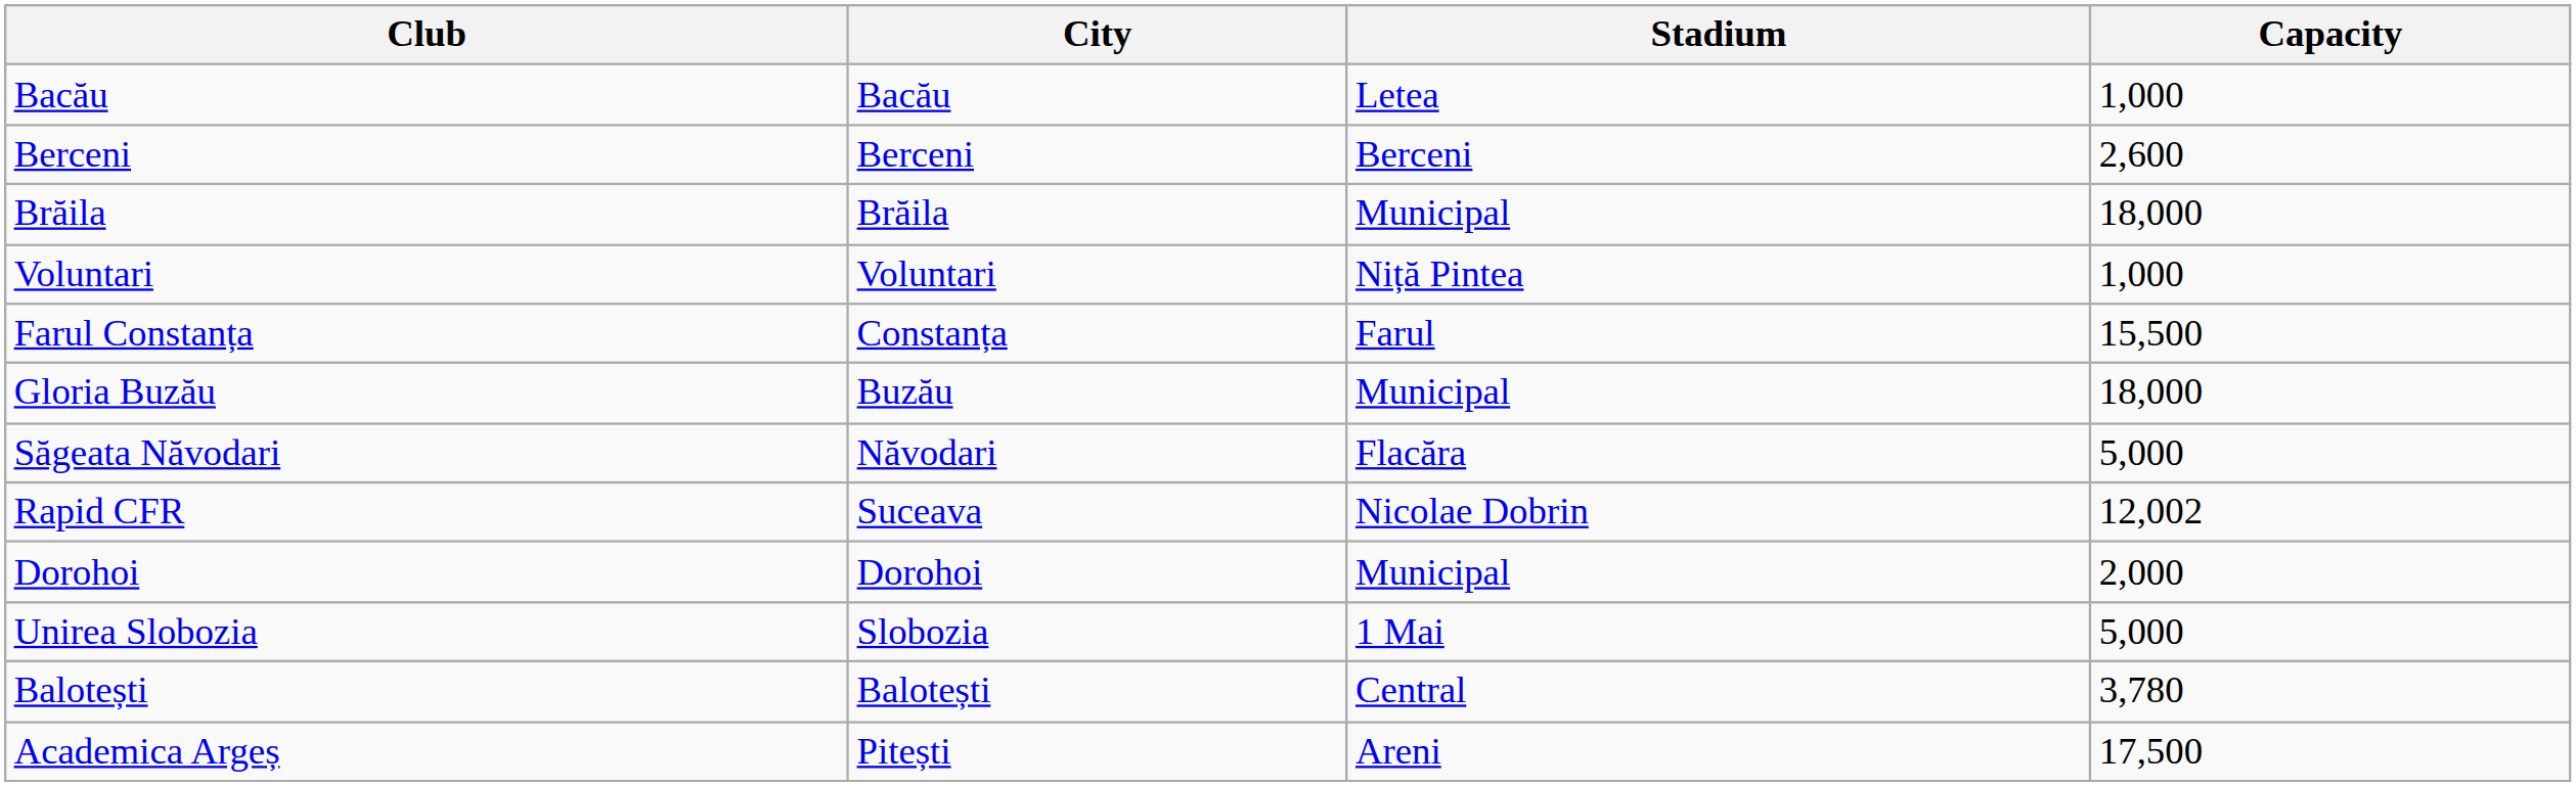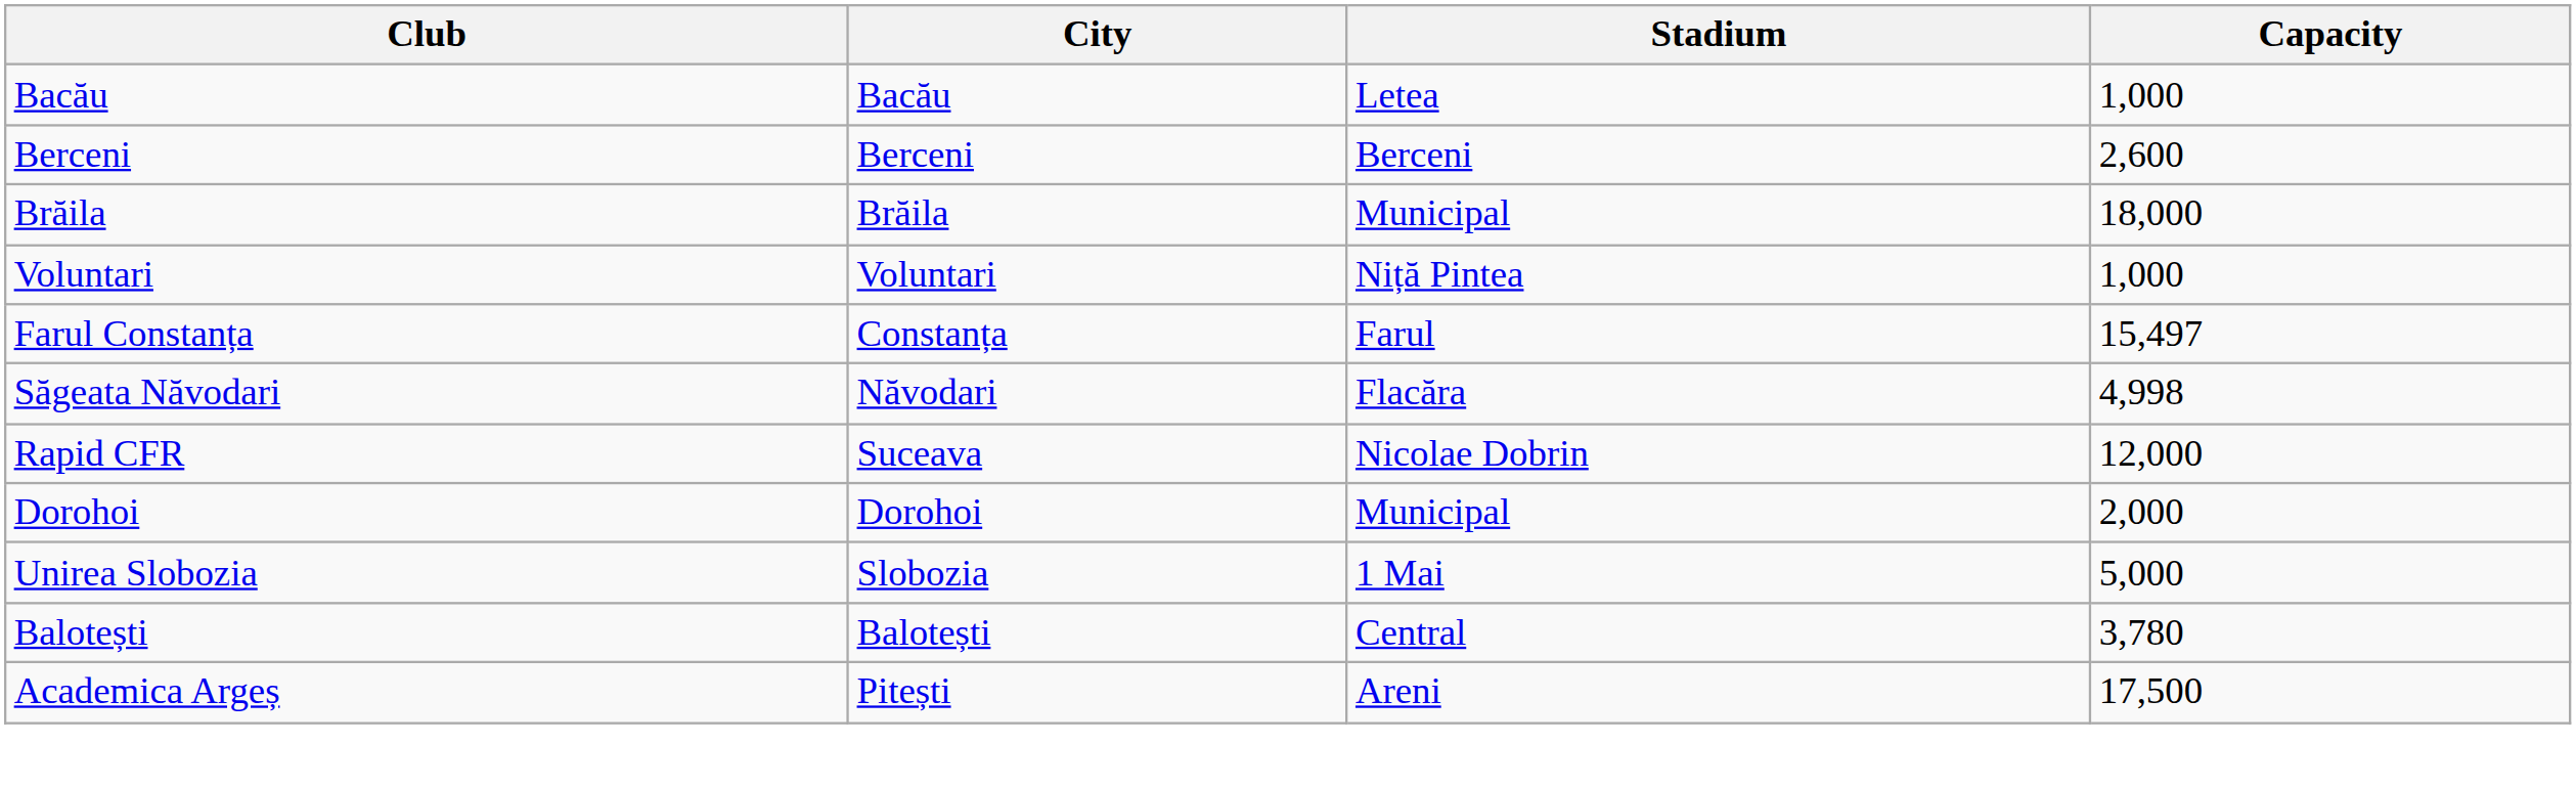Farul Constanța | Capacity: 15,500 -> 15,497
- row: Gloria Buzău | Buzău | Municipal | 18,000
Săgeata Năvodari | Capacity: 5,000 -> 4,998
Rapid CFR | Capacity: 12,002 -> 12,000
